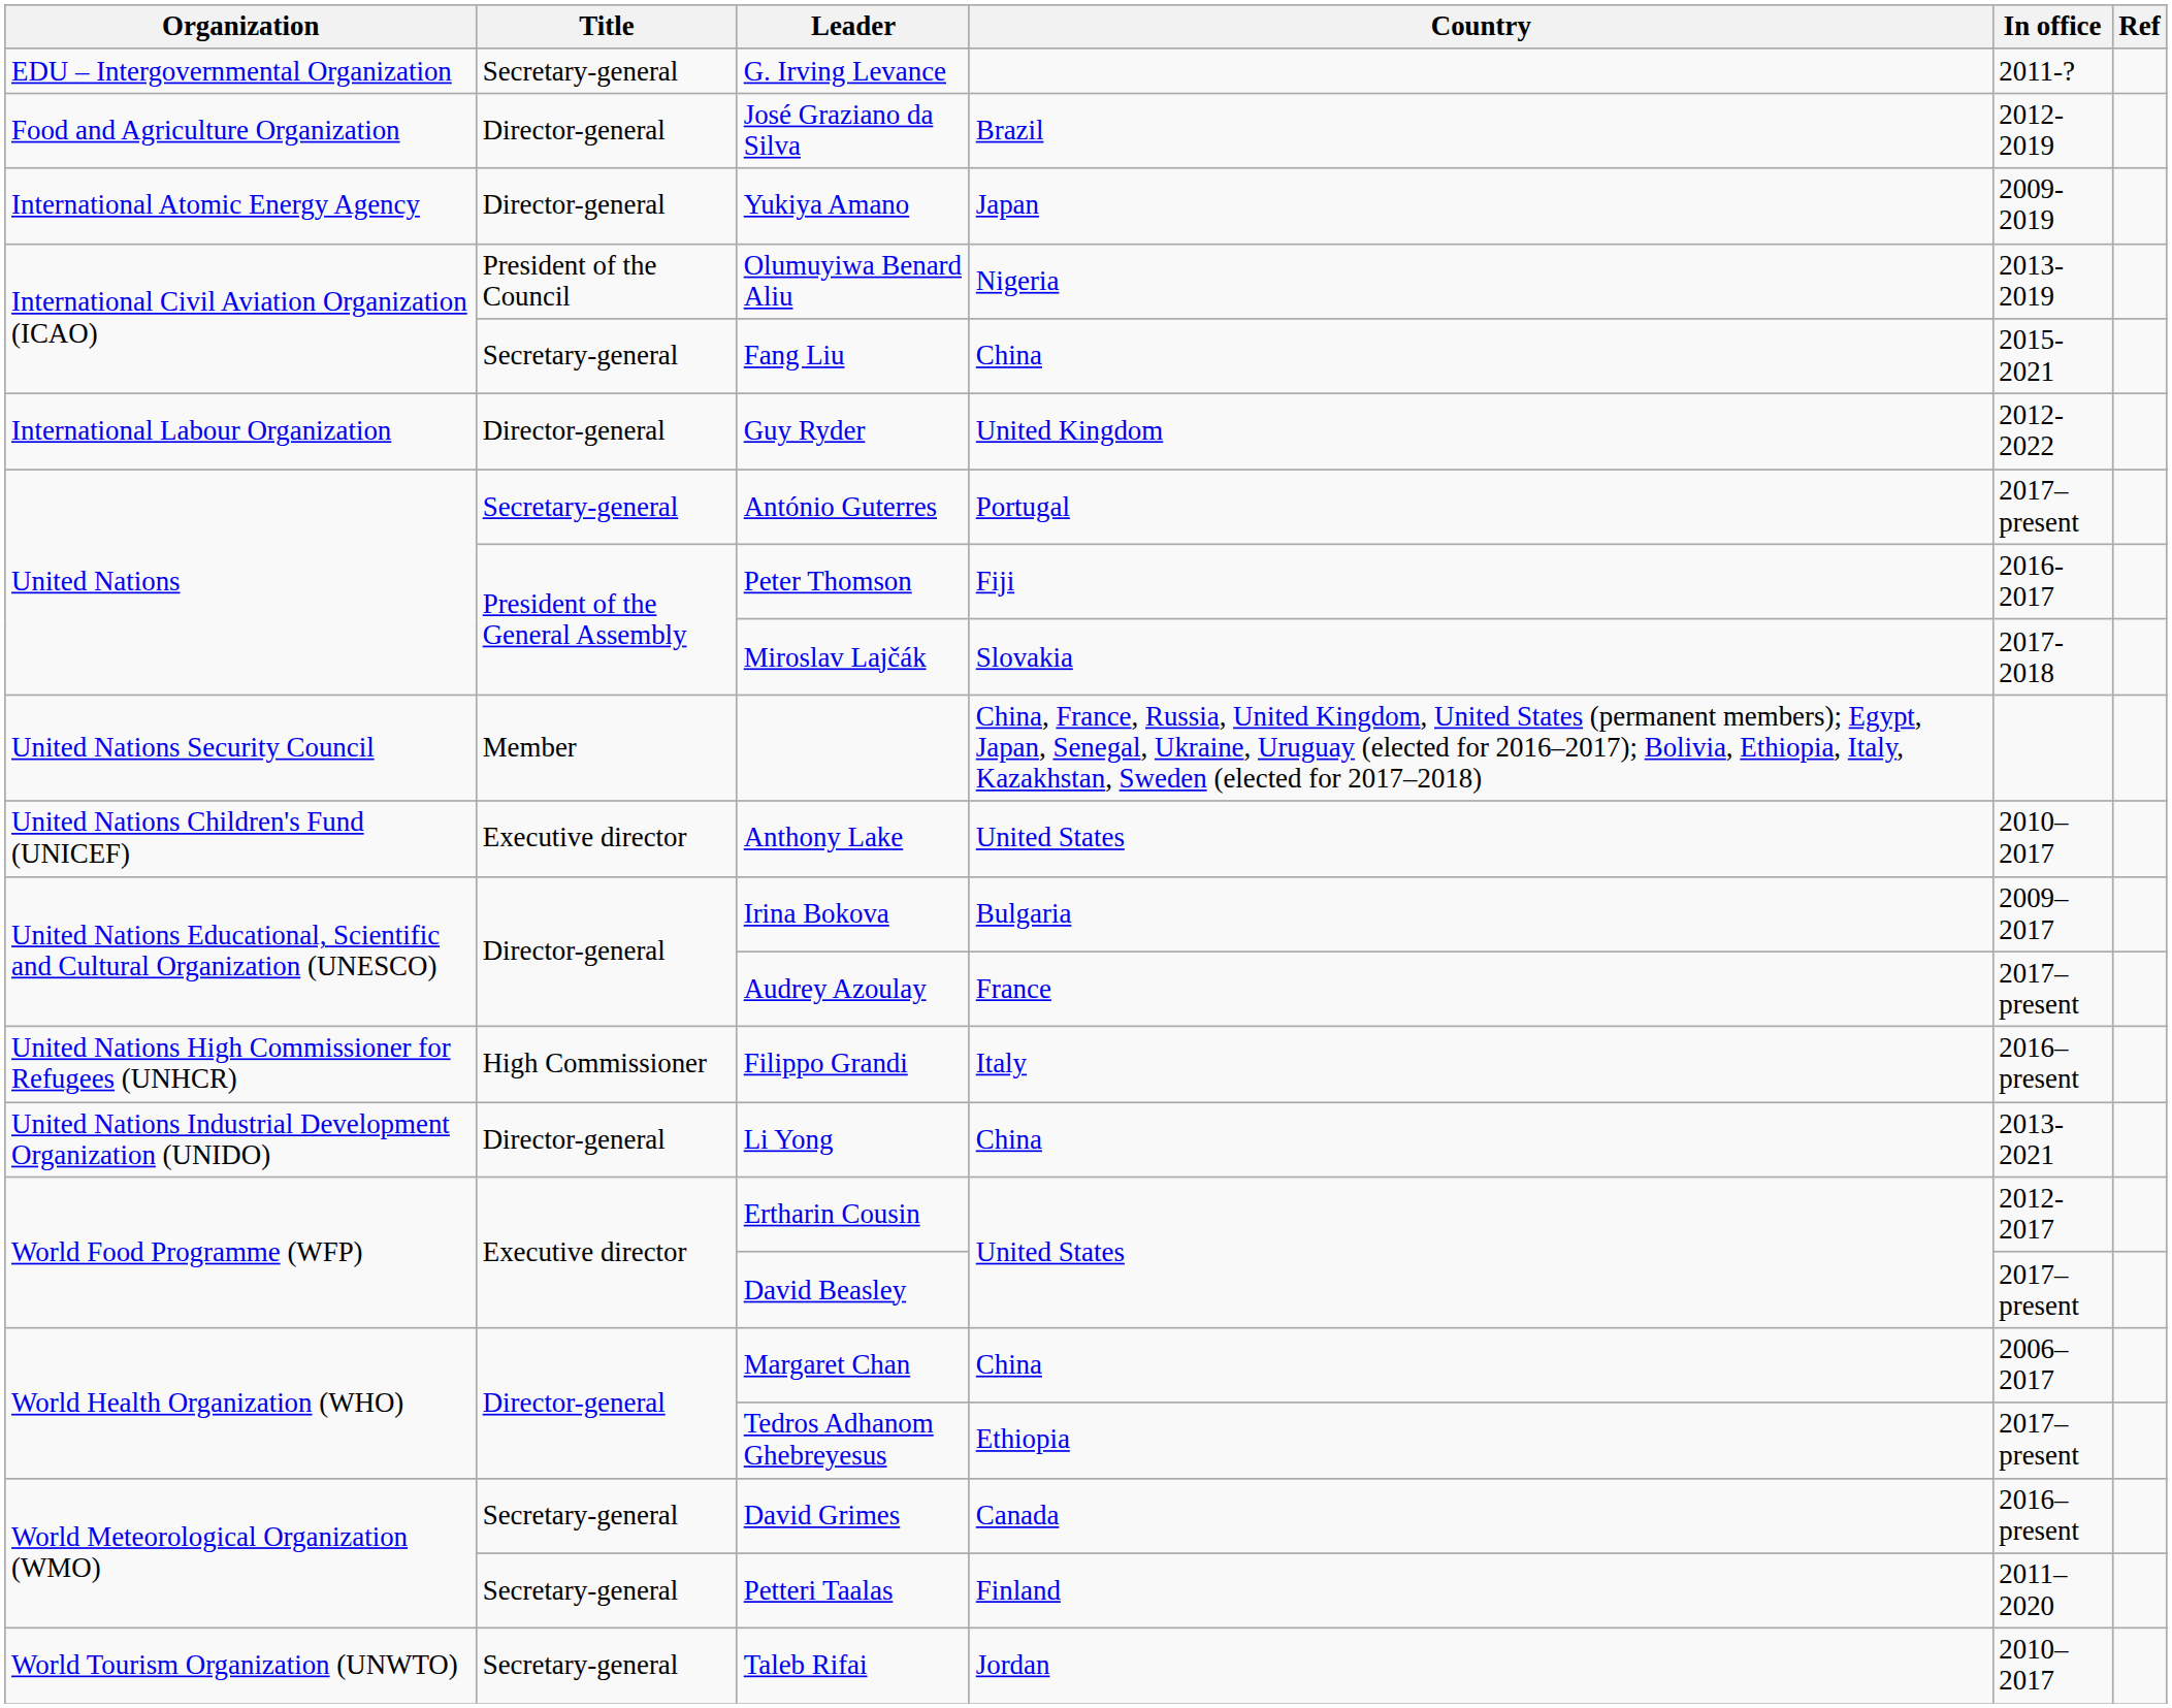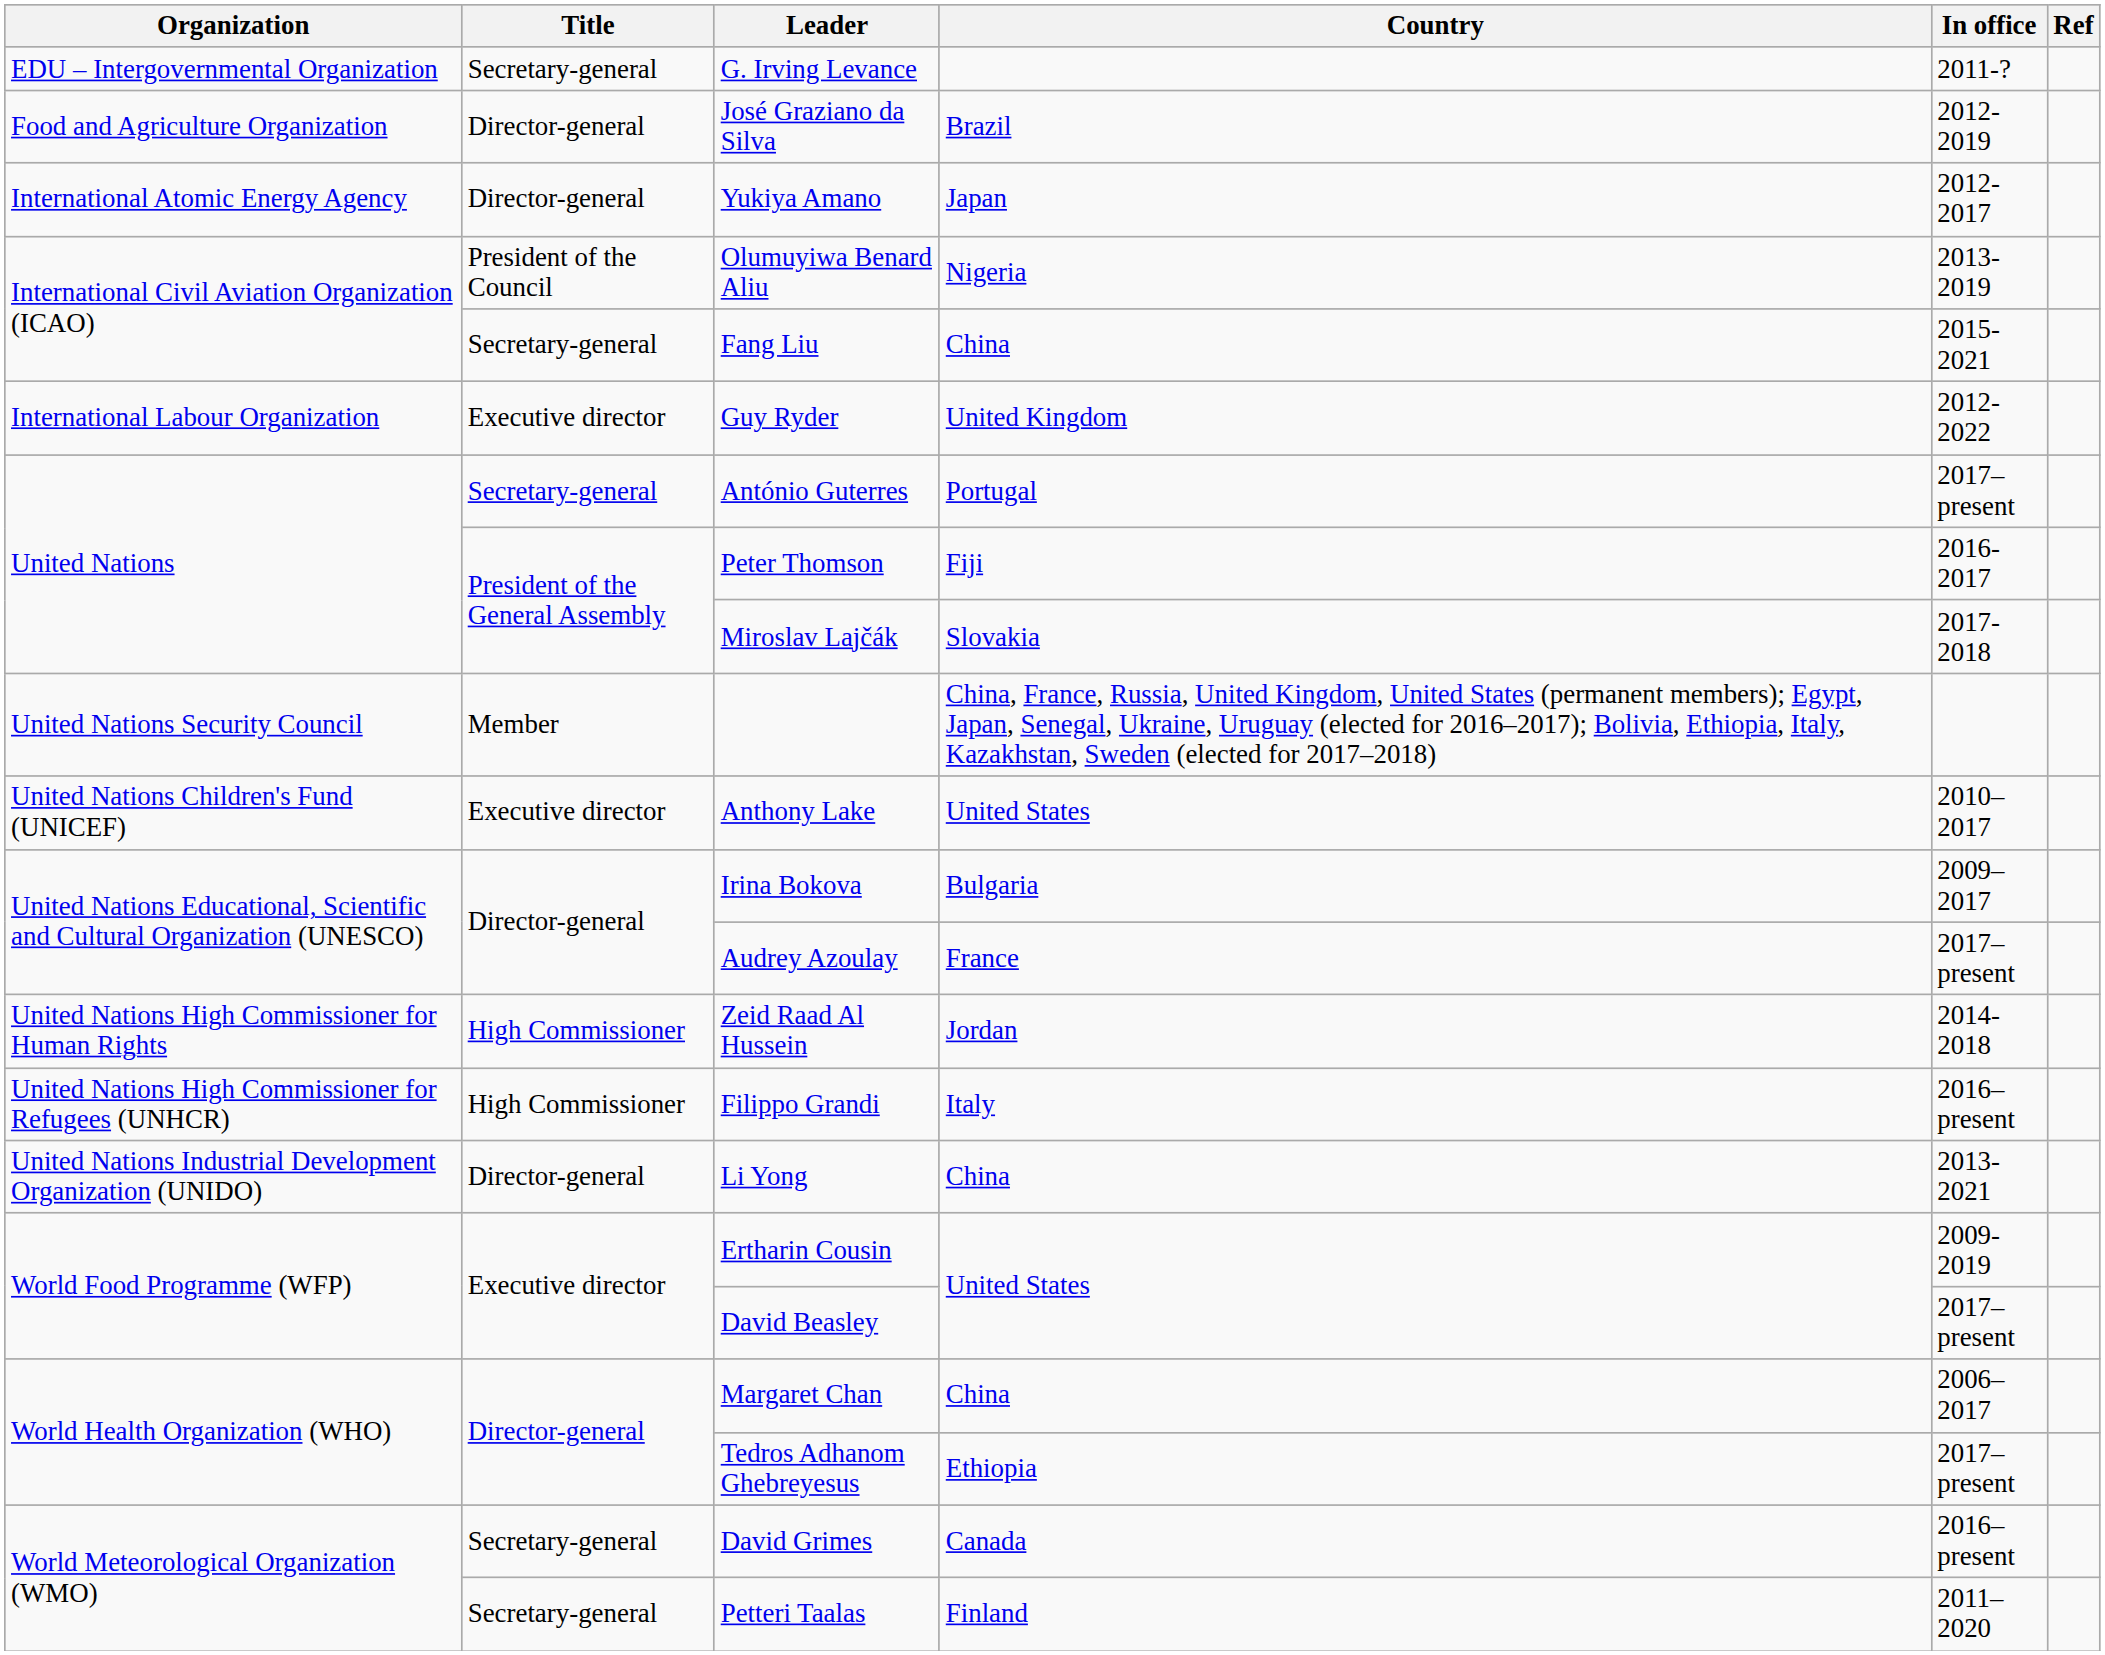Yukiya Amano | In office: 2009-2019 -> 2012-2017
Guy Ryder | Title: Director-general -> Executive director
+ row: United Nations High Commissioner for Human Rights | High Commissioner | Zeid Raad Al Hussein | Jordan | 2014-2018
Ertharin Cousin | In office: 2012-2017 -> 2009-2019
- row: World Tourism Organization (UNWTO) | Secretary-general | Taleb Rifai | Jordan | 2010–2017
